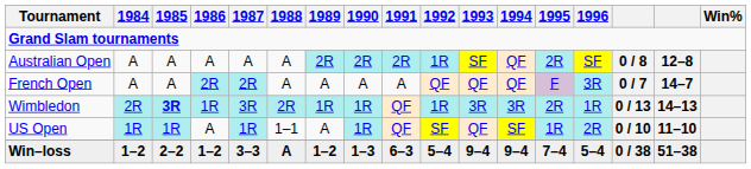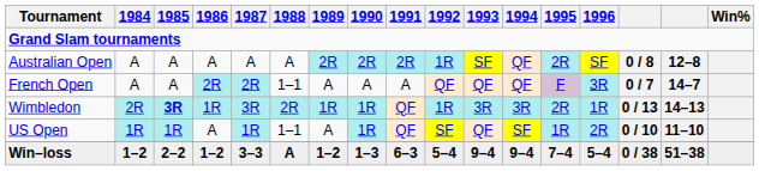French Open | 1988: A -> 1–1
